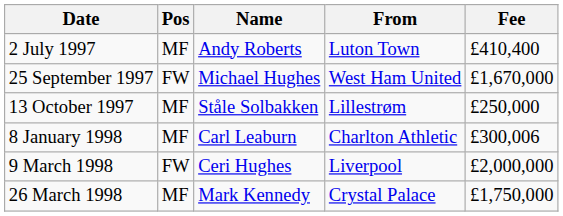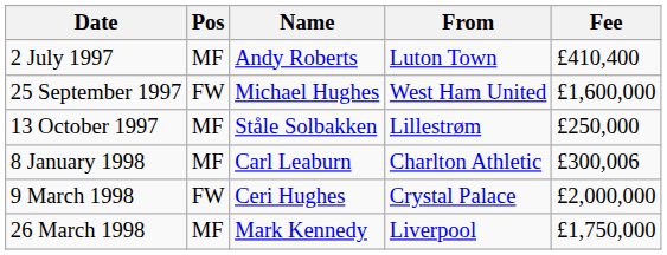25 September 1997 | Fee: £1,670,000 -> £1,600,000
9 March 1998 | From: Liverpool -> Crystal Palace
26 March 1998 | From: Crystal Palace -> Liverpool
